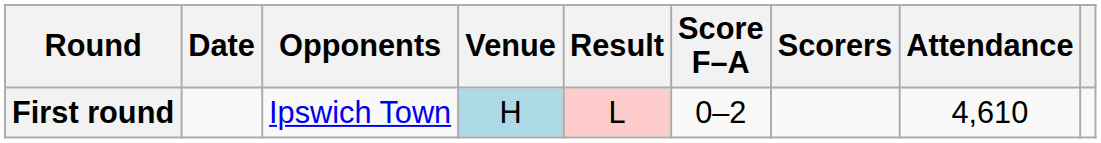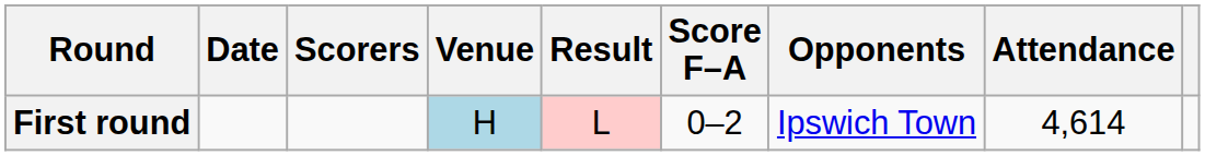columns swapped: Opponents <-> Scorers
First round | Attendance: 4,610 -> 4,614
